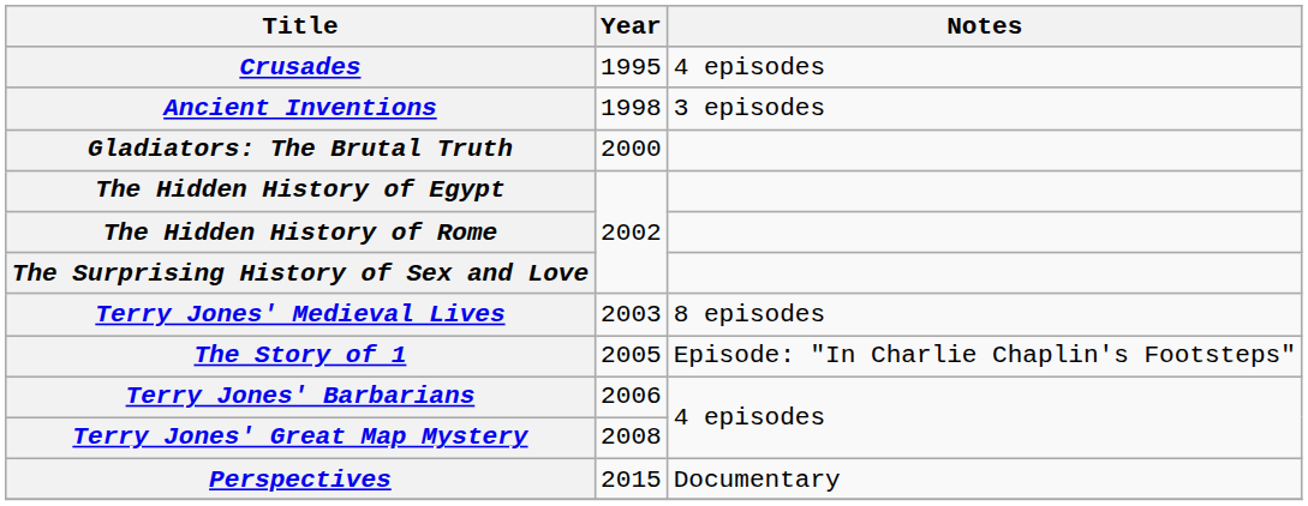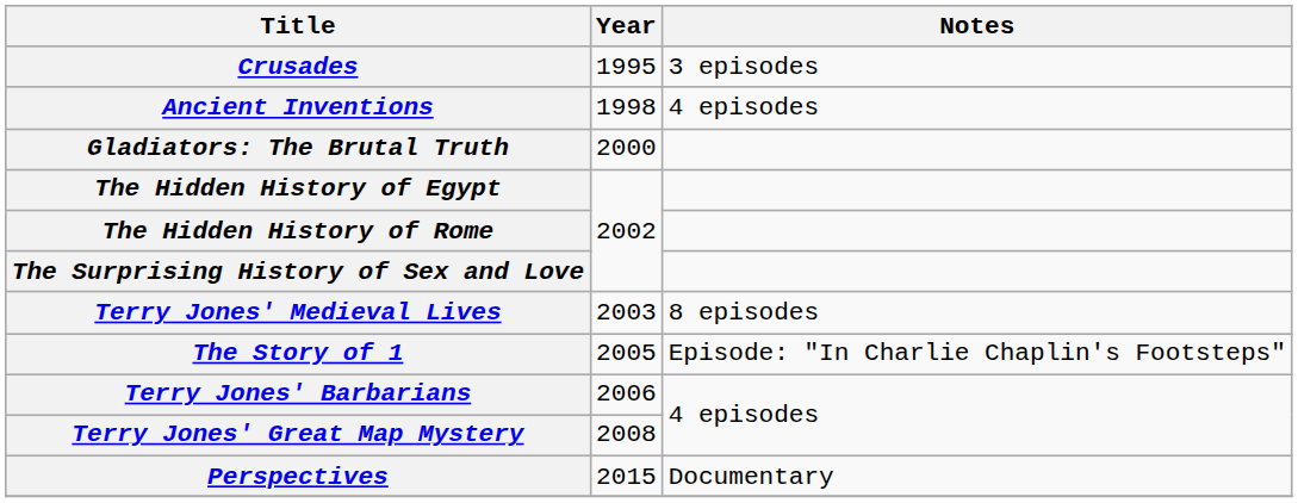Crusades | Notes: 4 episodes -> 3 episodes
Ancient Inventions | Notes: 3 episodes -> 4 episodes
